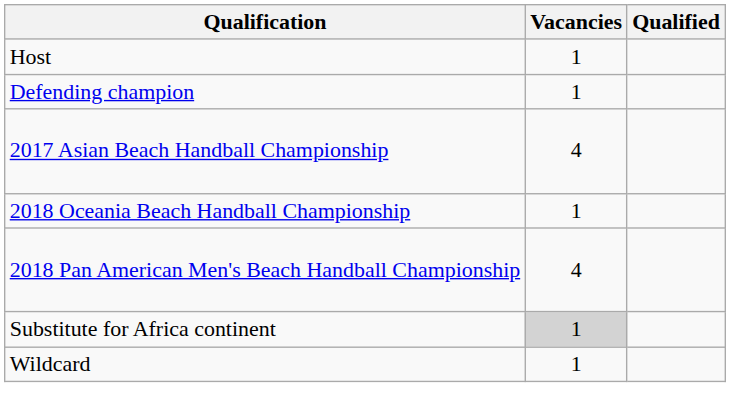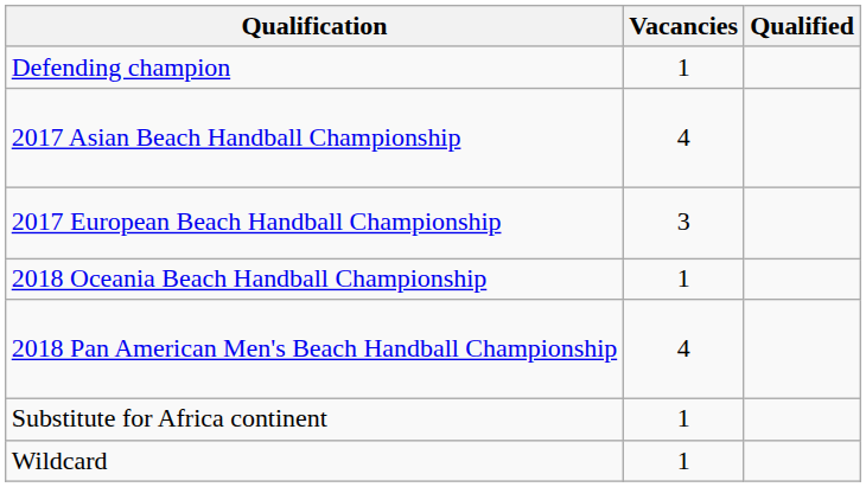- row: Host | 1
+ row: 2017 European Beach Handball Championship | 3
Substitute for Africa continent | Vacancies: lightgrey background -> no background
